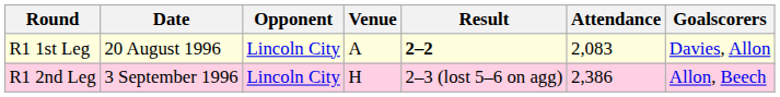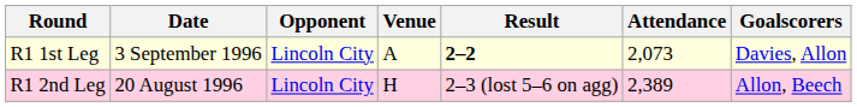R1 1st Leg | Date: 20 August 1996 -> 3 September 1996
R1 1st Leg | Attendance: 2,083 -> 2,073
R1 2nd Leg | Date: 3 September 1996 -> 20 August 1996
R1 2nd Leg | Attendance: 2,386 -> 2,389
